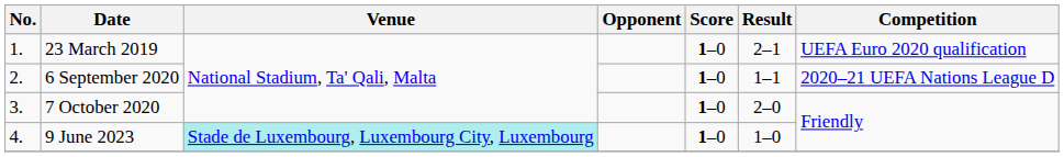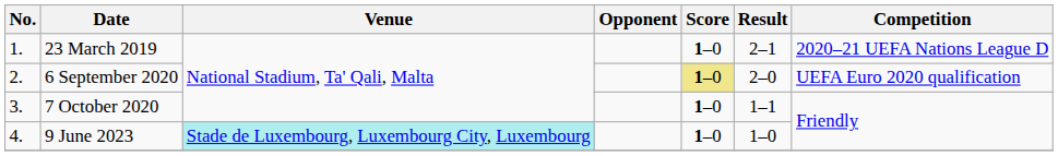23 March 2019 | Competition: UEFA Euro 2020 qualification -> 2020–21 UEFA Nations League D
6 September 2020 | Score: no background -> khaki background
6 September 2020 | Result: 1–1 -> 2–0
6 September 2020 | Competition: 2020–21 UEFA Nations League D -> UEFA Euro 2020 qualification
7 October 2020 | Result: 2–0 -> 1–1
